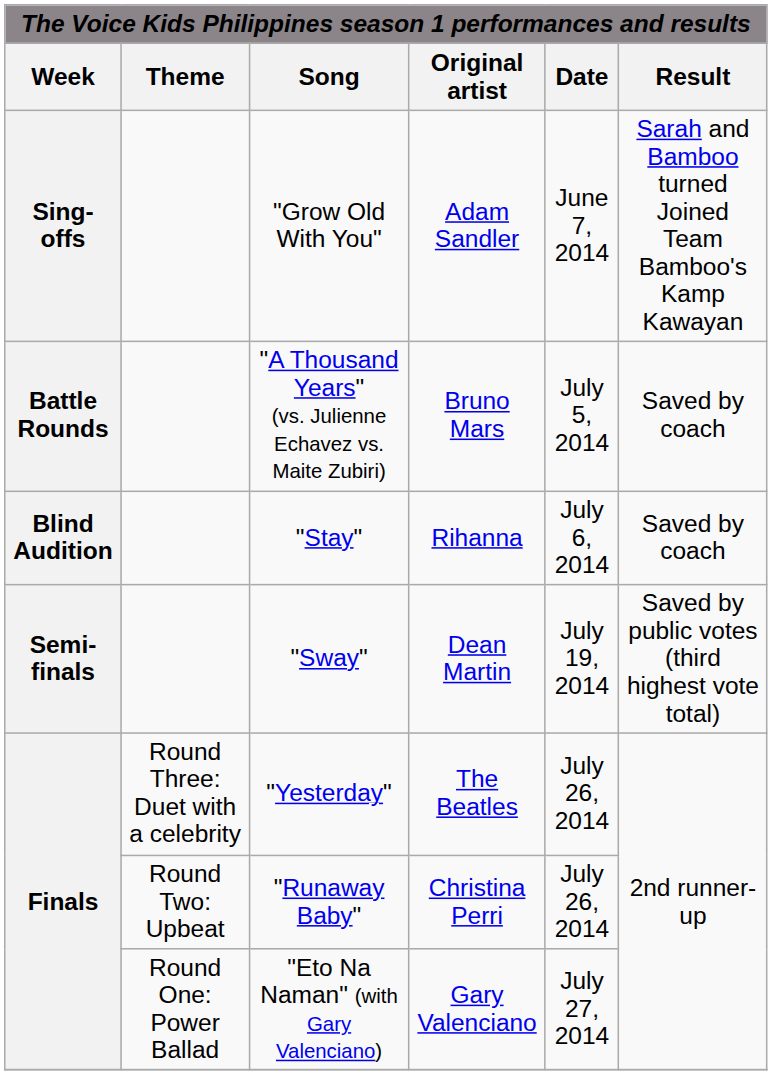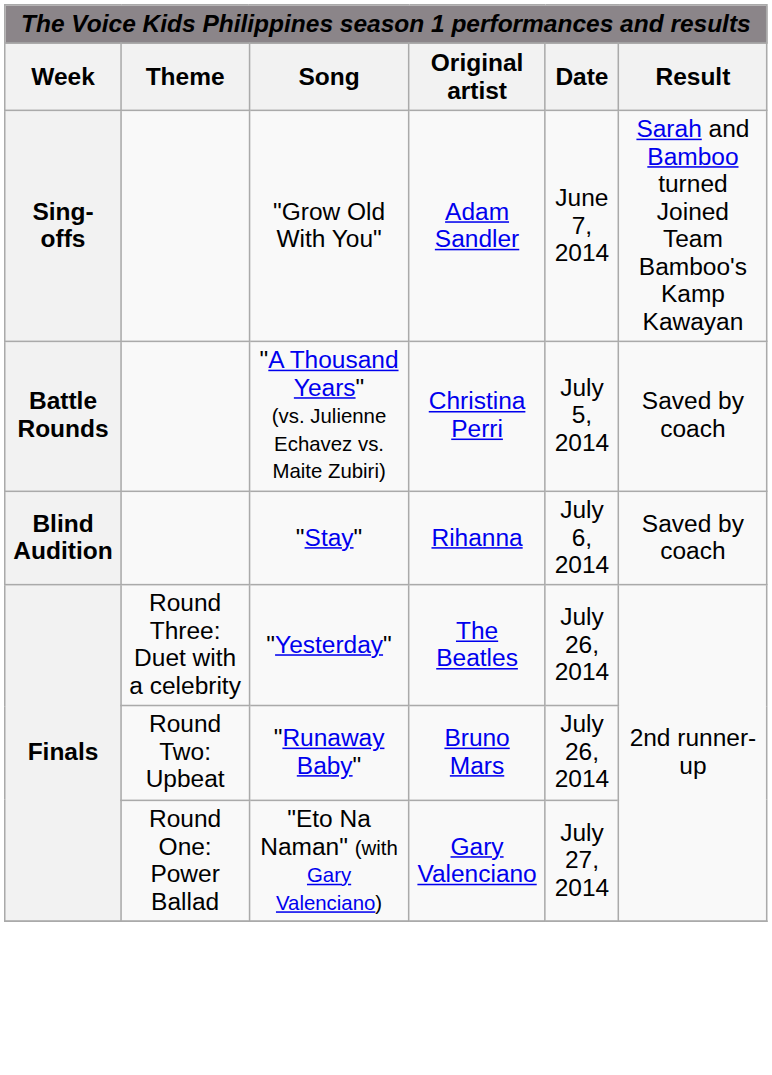"A Thousand Years" (vs. Julienne Echavez vs. Maite Zubiri) | Original artist: Bruno Mars -> Christina Perri
- row: Semi-finals | "Sway" | Dean Martin | July 19, 2014 | Saved by public votes (third highest vote total)
"Runaway Baby" | Original artist: Christina Perri -> Bruno Mars
